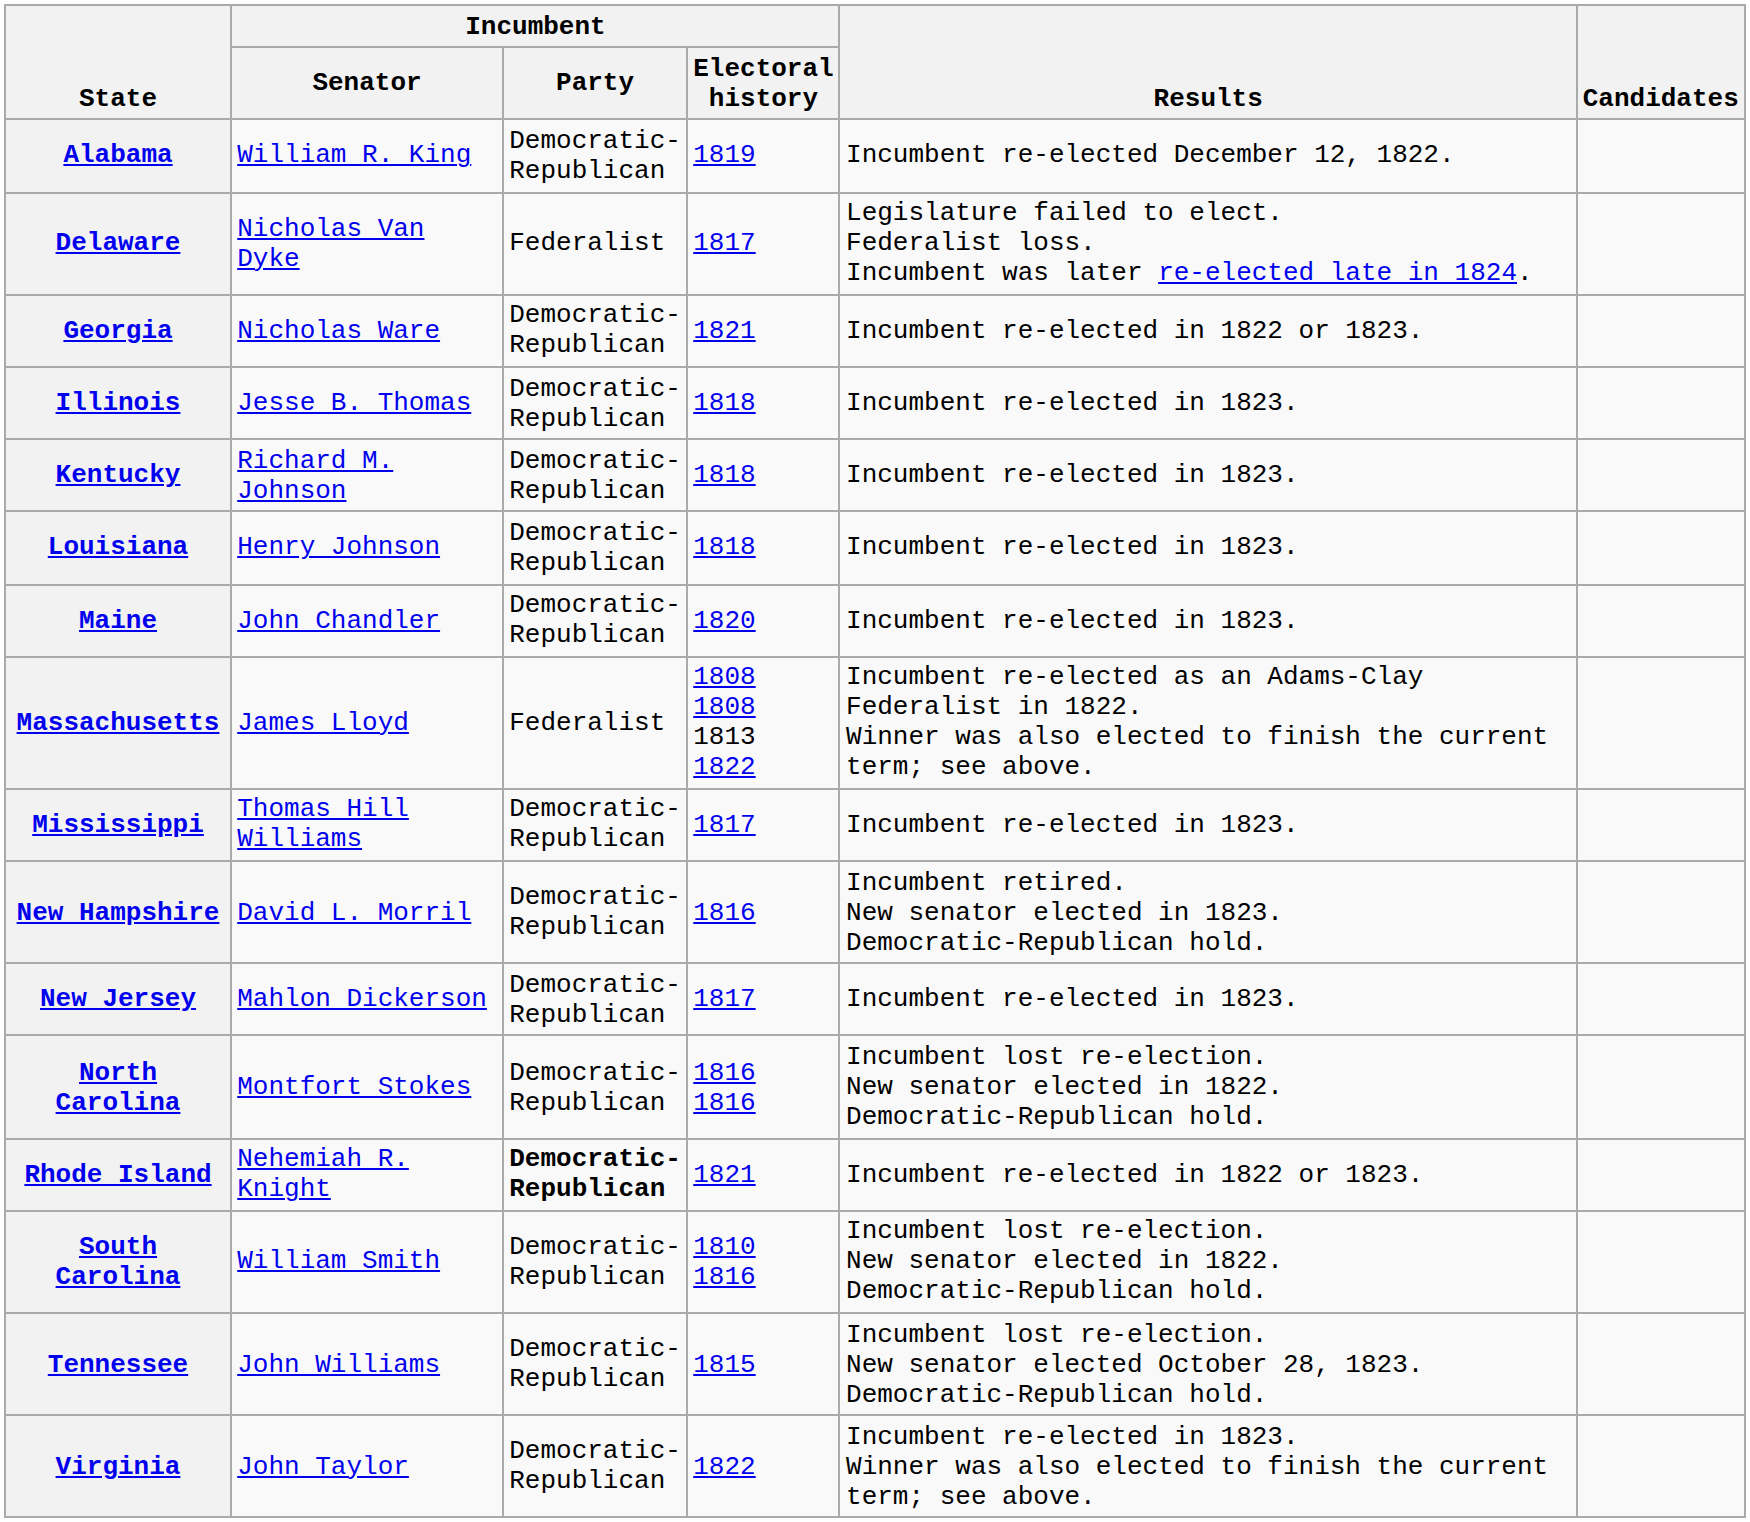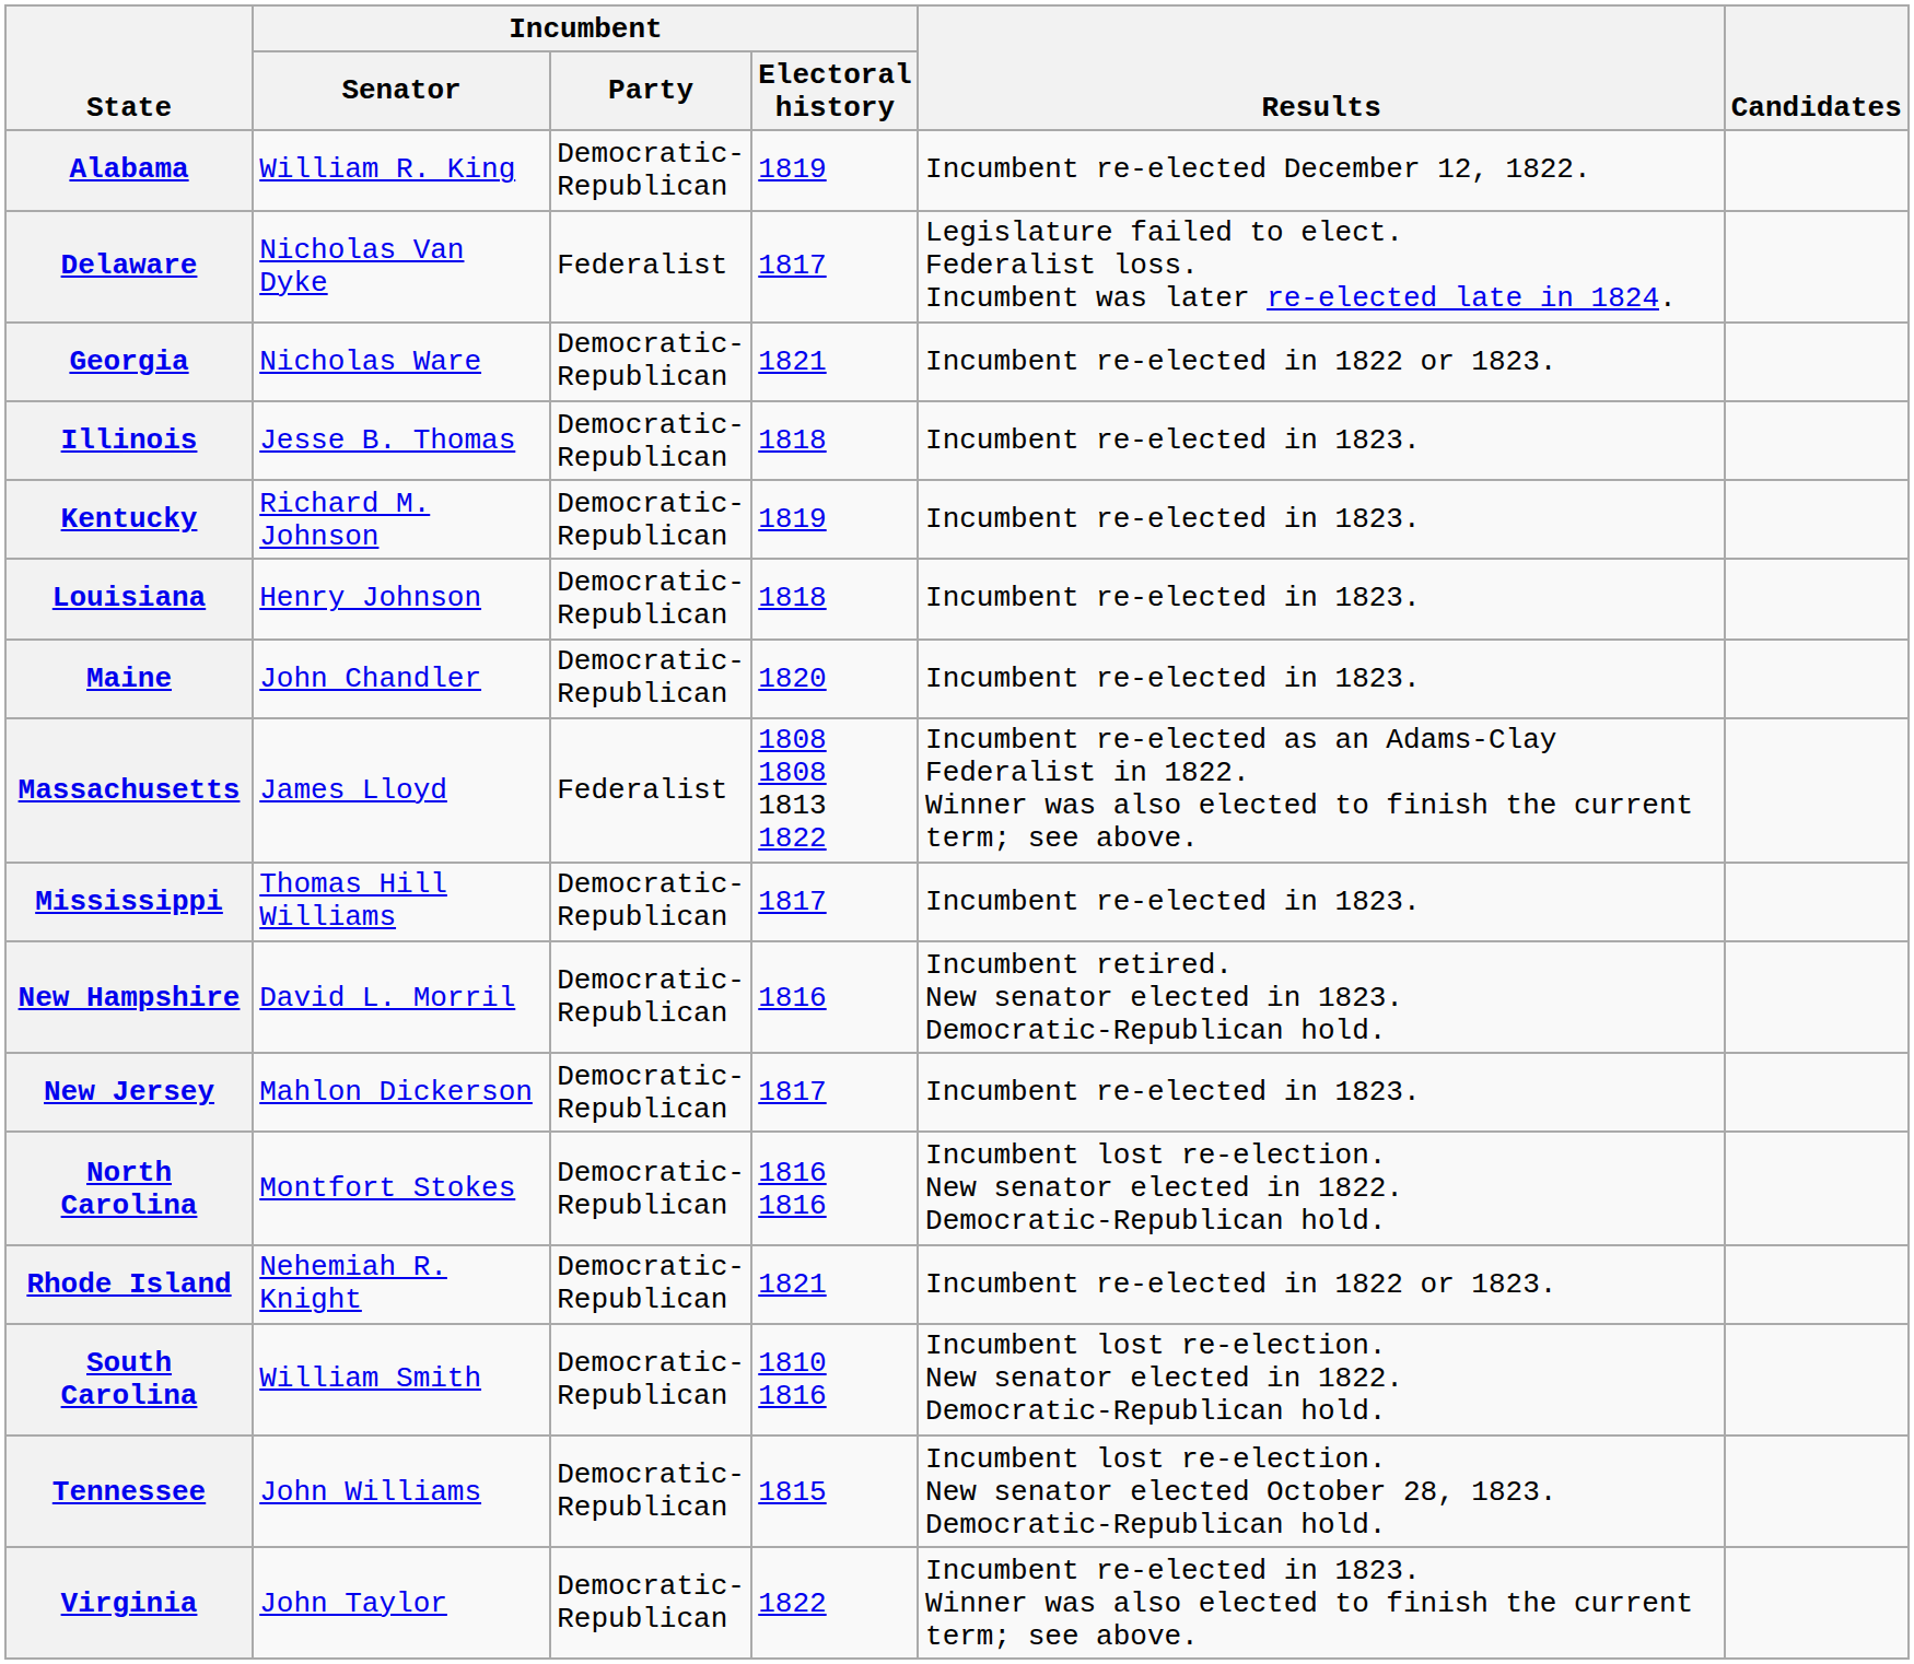Kentucky | Incumbent / Electoral history: 1818 -> 1819
Rhode Island | Incumbent / Party: bold -> normal
